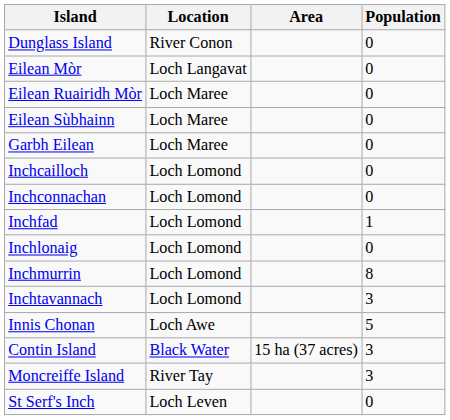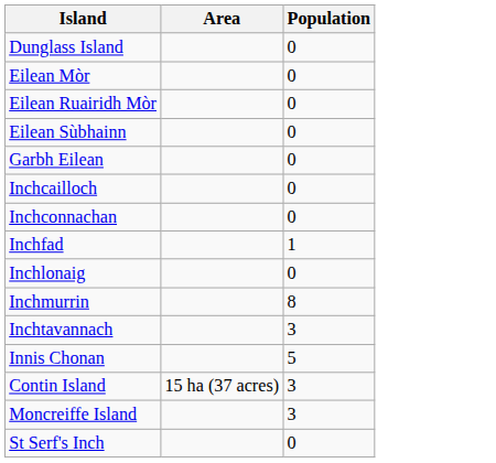- column: Location | River Conon | Loch Langavat | Loch Maree | Loch Maree | Loch Maree | Loch Lomond | Loch Lomond | Loch Lomond | Loch Lomond | Loch Lomond | Loch Lomond | Loch Awe | Black Water | River Tay | Loch Leven
